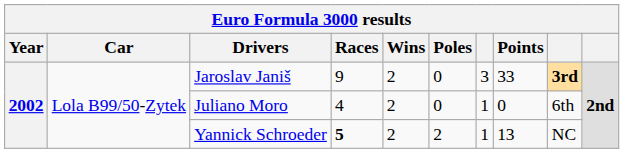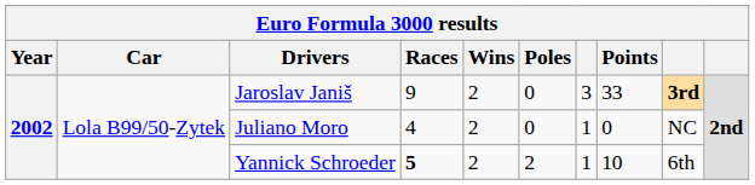Juliano Moro | column 9: 6th -> NC
Yannick Schroeder | Points: 13 -> 10
Yannick Schroeder | column 9: NC -> 6th
